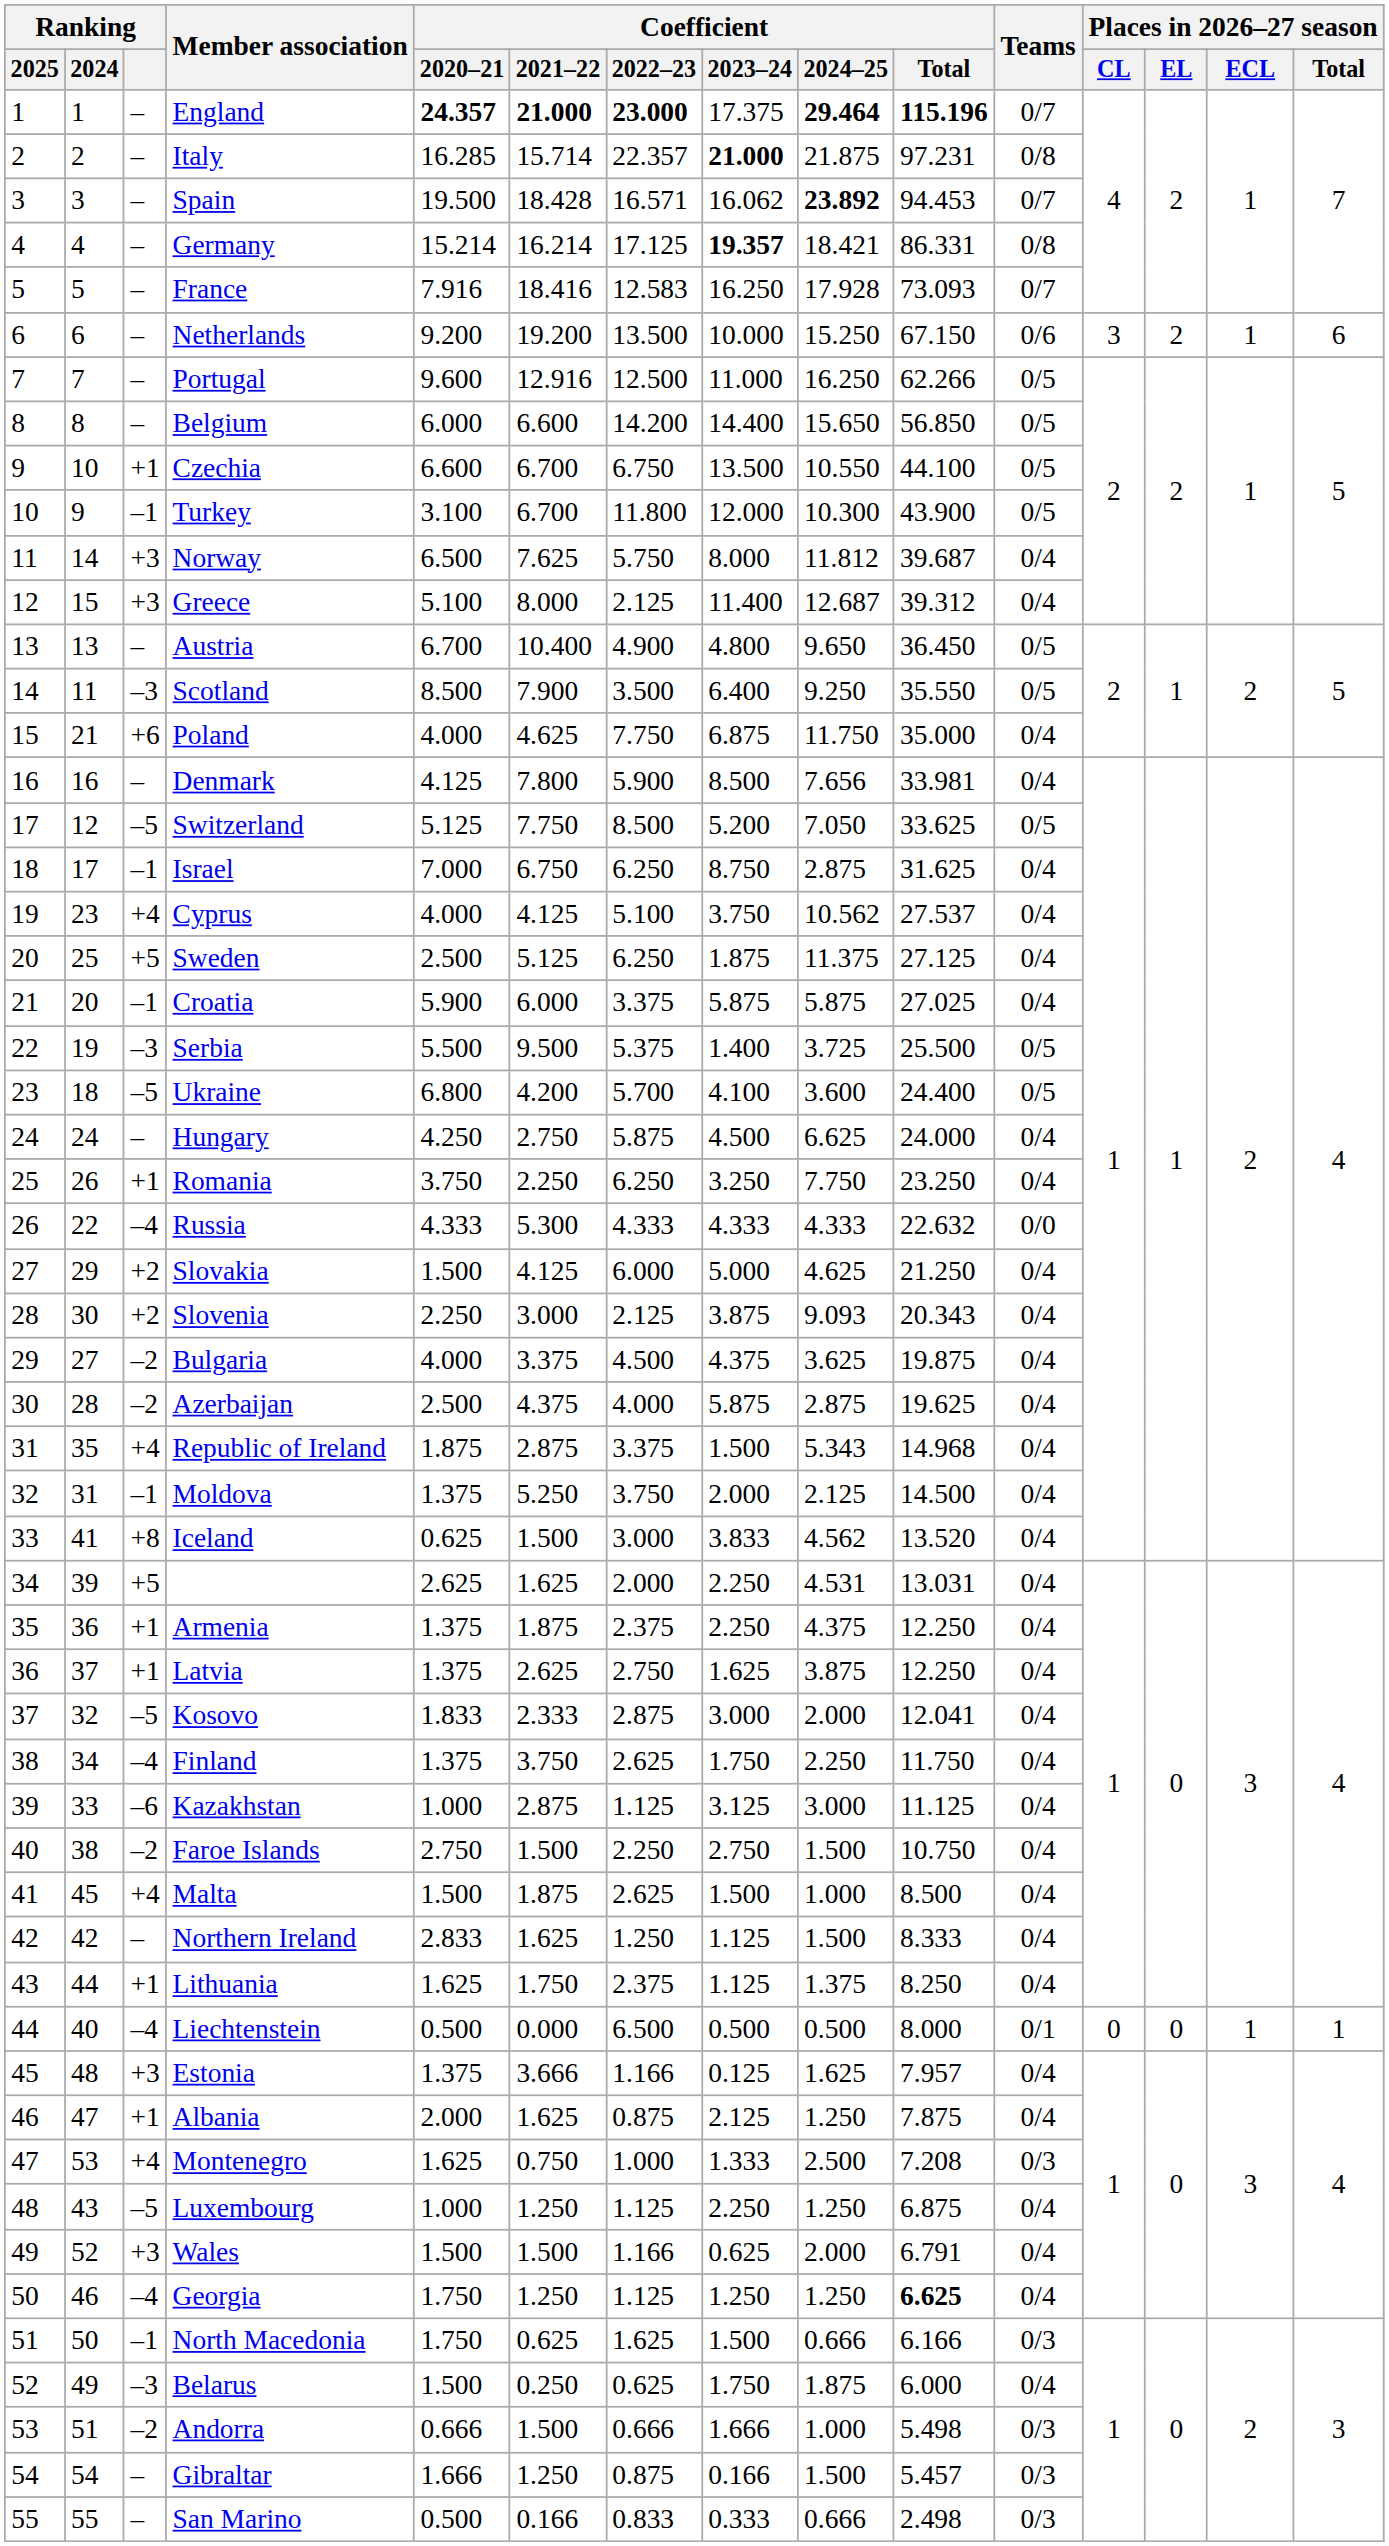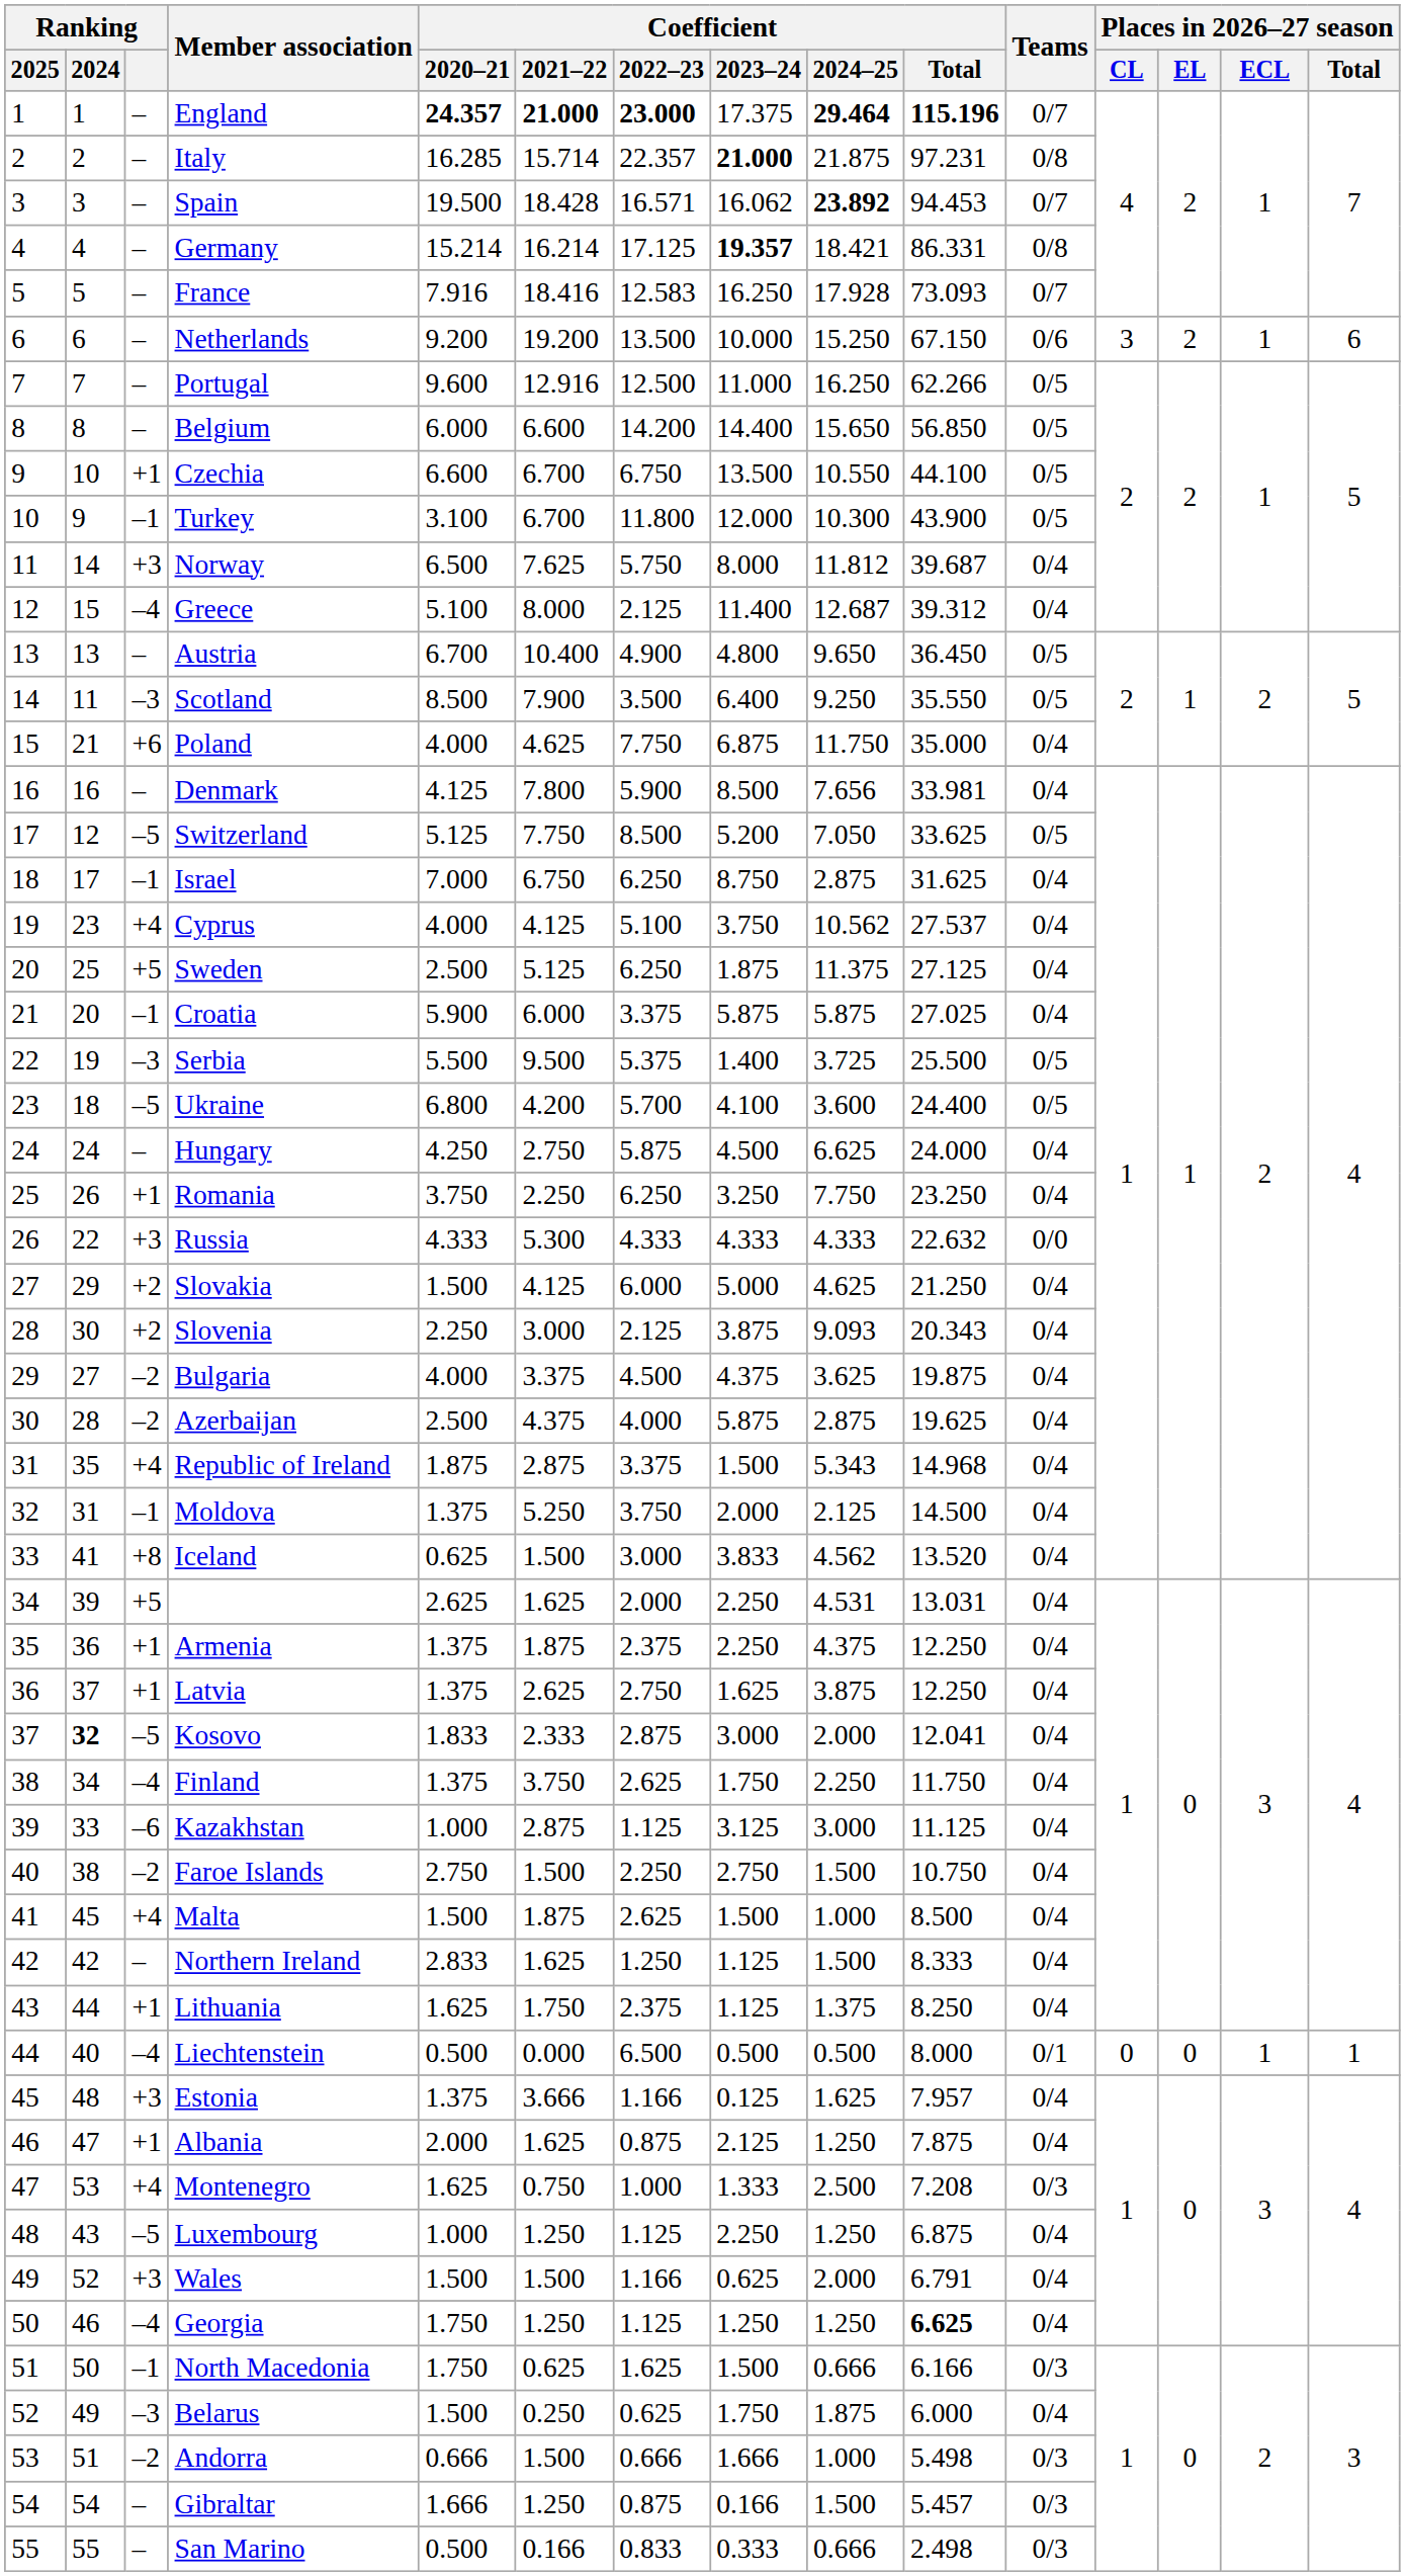Greece | Ranking: +3 -> –4
Russia | Ranking: –4 -> +3
Kosovo | Ranking / 2024: normal -> bold
